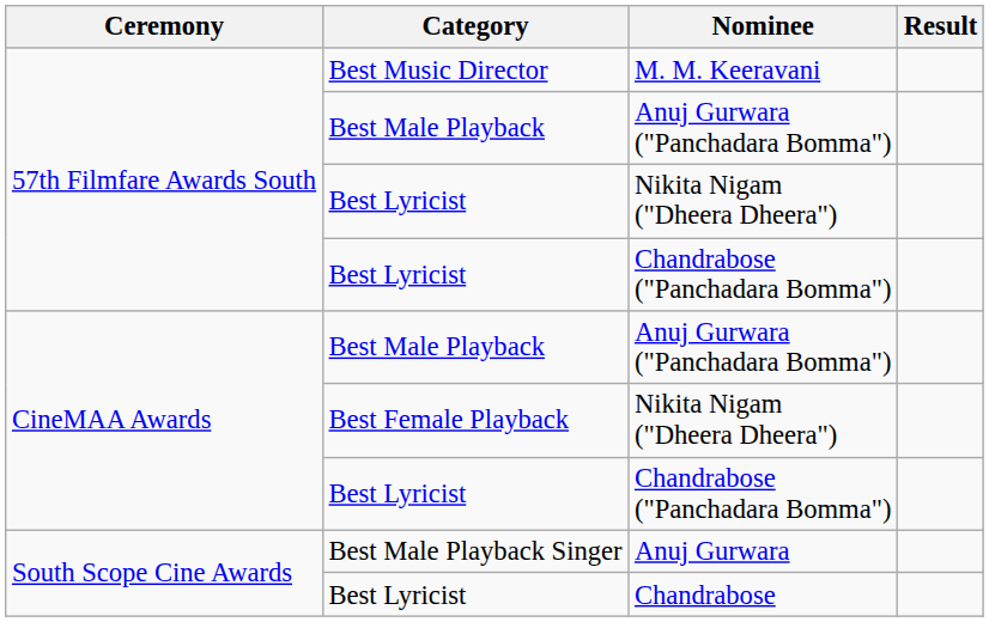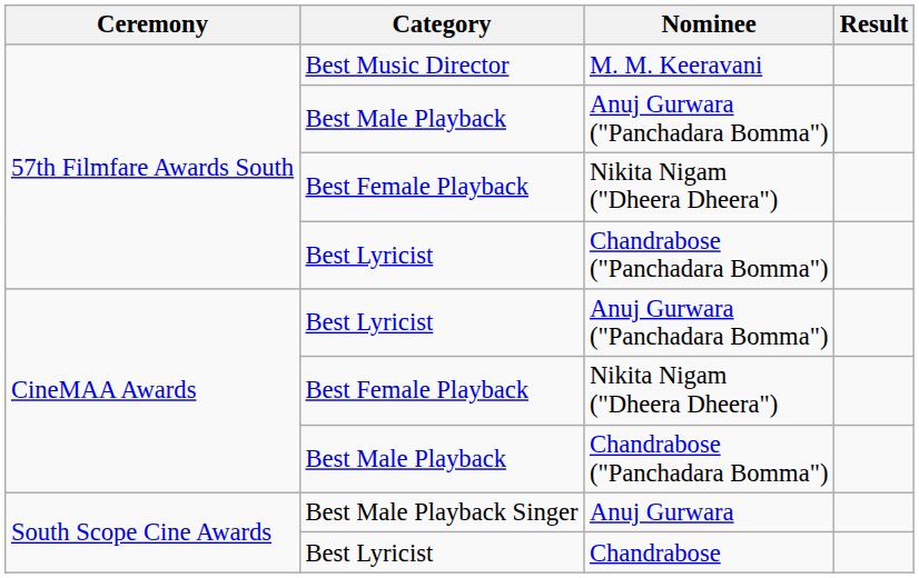57th Filmfare Awards South / Nikita Nigam ("Dheera Dheera") | Category: Best Lyricist -> Best Female Playback
CineMAA Awards / Anuj Gurwara ("Panchadara Bomma") | Category: Best Male Playback -> Best Lyricist
CineMAA Awards / Chandrabose ("Panchadara Bomma") | Category: Best Lyricist -> Best Male Playback
